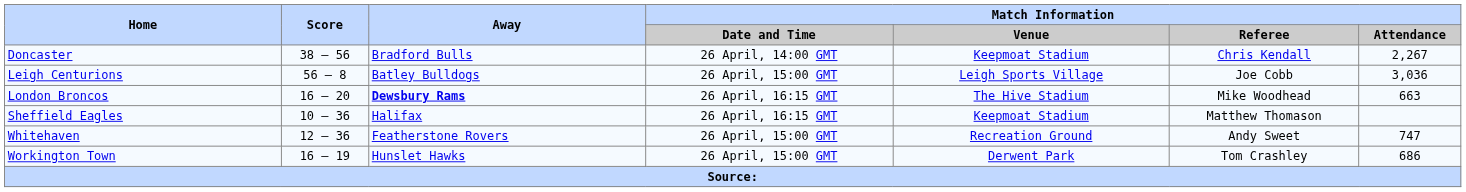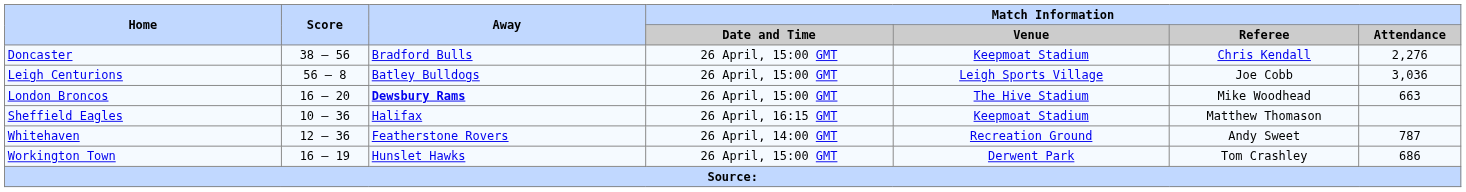Doncaster | Match Information / Date and Time: 26 April, 14:00 GMT -> 26 April, 15:00 GMT
Doncaster | Match Information / Attendance: 2,267 -> 2,276
London Broncos | Match Information / Date and Time: 26 April, 16:15 GMT -> 26 April, 15:00 GMT
Whitehaven | Match Information / Date and Time: 26 April, 15:00 GMT -> 26 April, 14:00 GMT
Whitehaven | Match Information / Attendance: 747 -> 787
